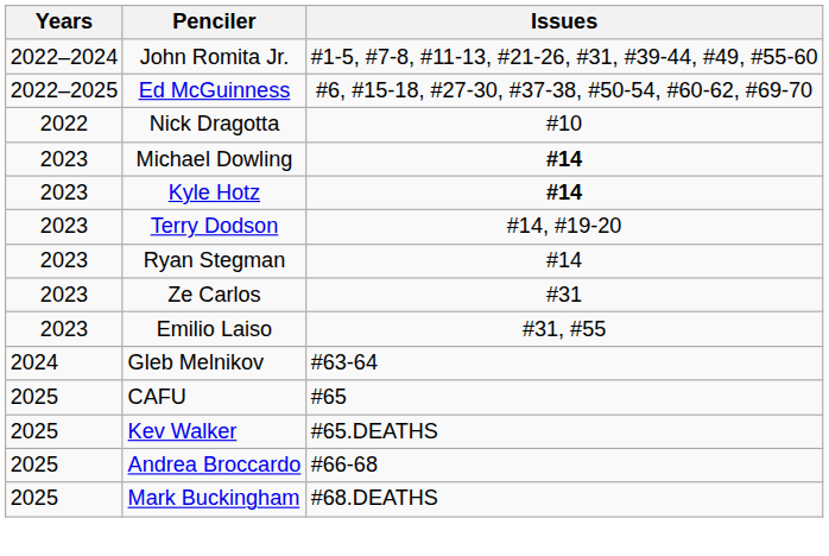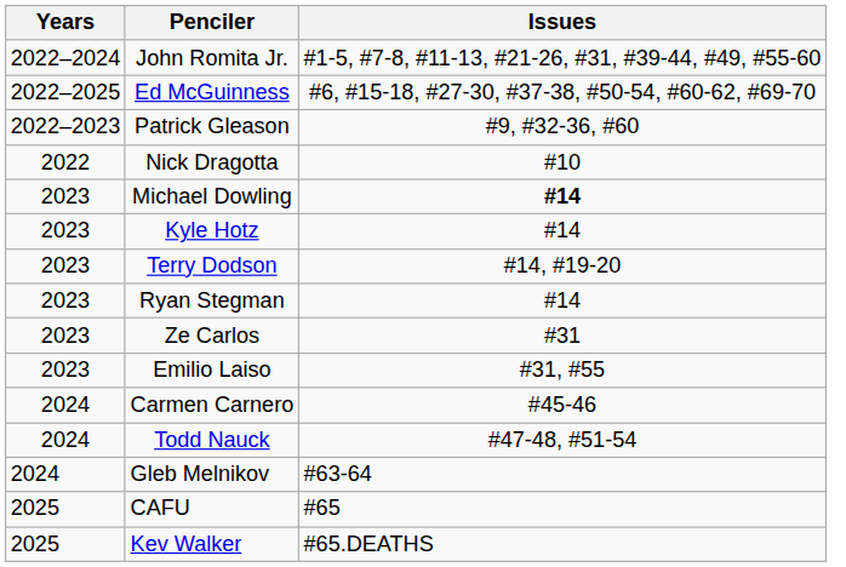+ row: 2022–2023 | Patrick Gleason | #9, #32-36, #60
Kyle Hotz | Issues: bold -> normal
+ row: 2024 | Carmen Carnero | #45-46
+ row: 2024 | Todd Nauck | #47-48, #51-54
- row: 2025 | Andrea Broccardo | #66-68
- row: 2025 | Mark Buckingham | #68.DEATHS
